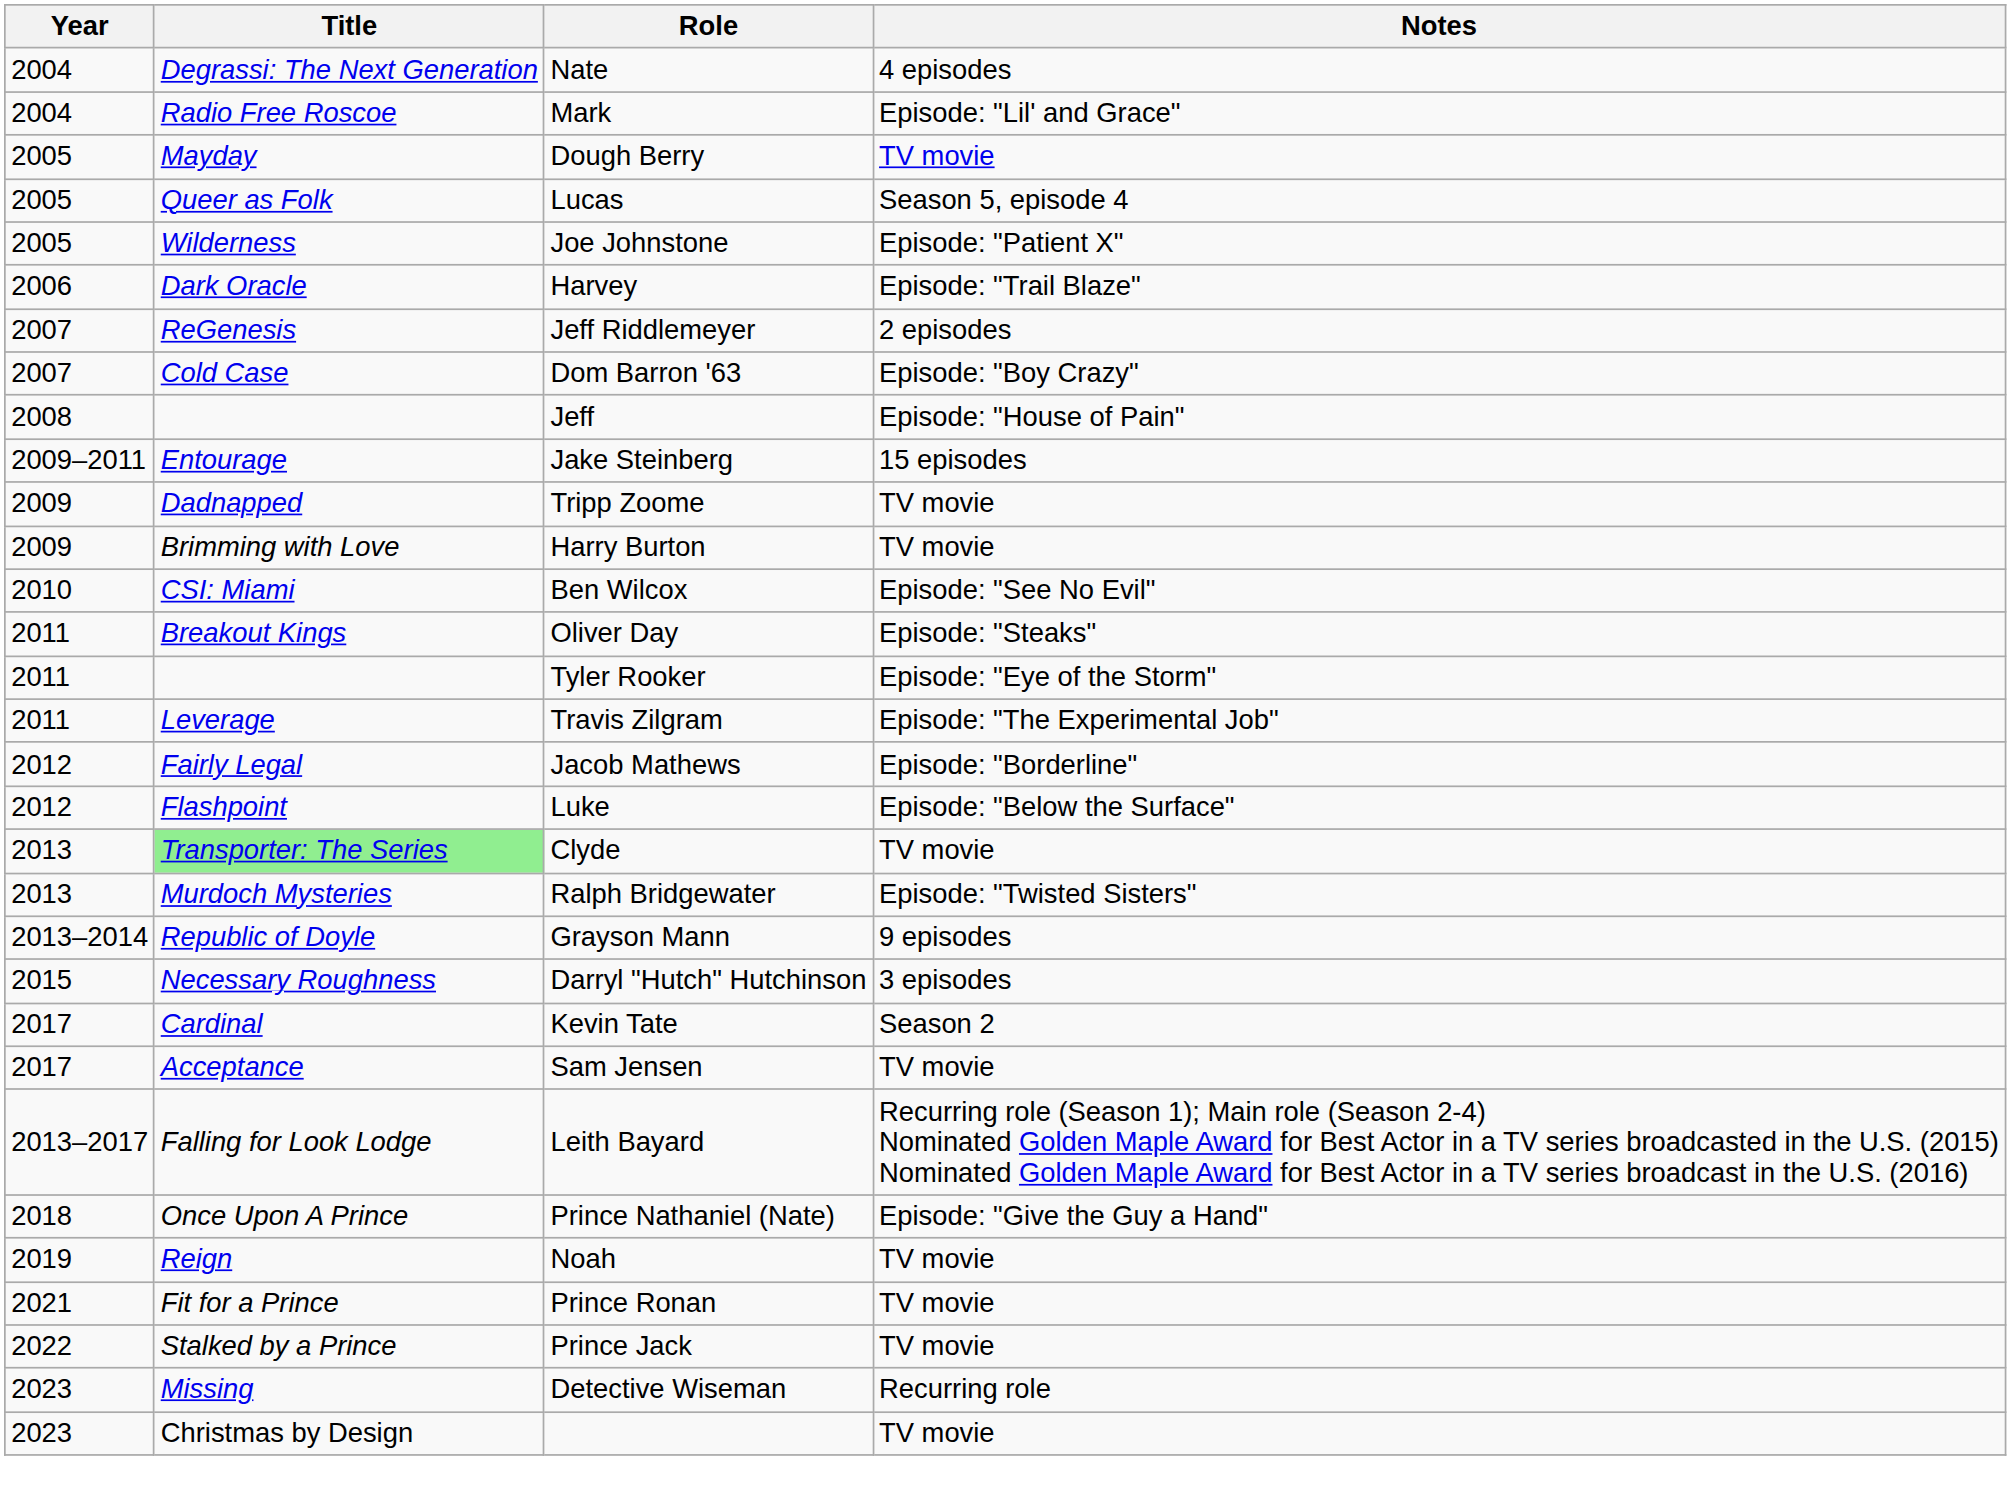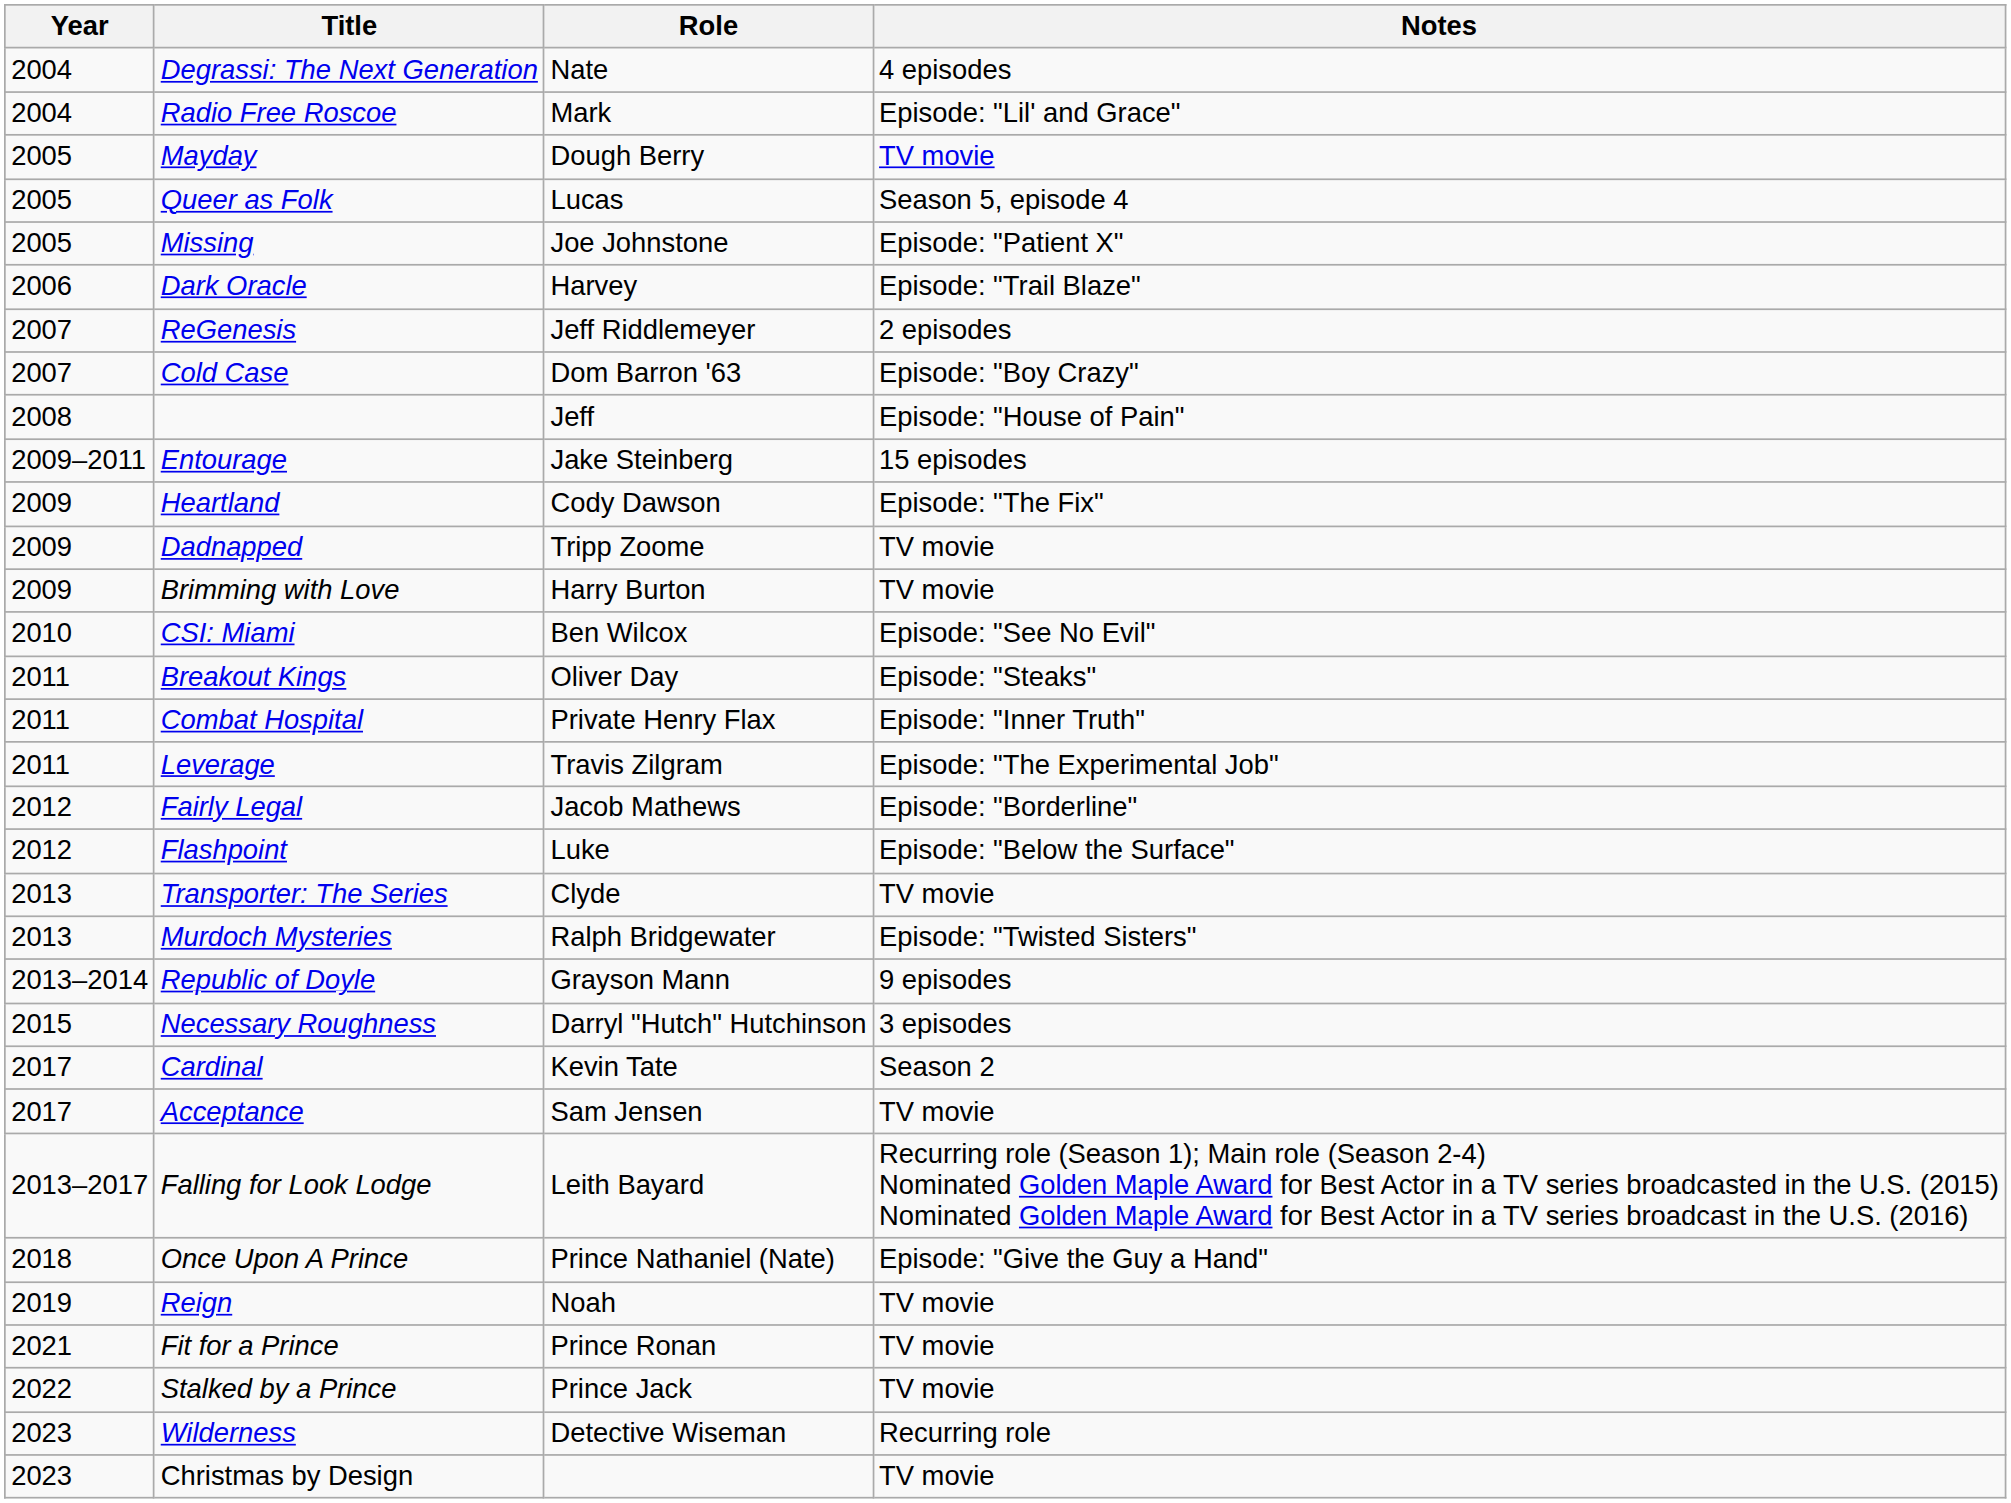Joe Johnstone | Title: Wilderness -> Missing
+ row: 2009 | Heartland | Cody Dawson | Episode: "The Fix"
- row: 2011 | Tyler Rooker | Episode: "Eye of the Storm"
+ row: 2011 | Combat Hospital | Private Henry Flax | Episode: "Inner Truth"
Clyde | Title: lightgreen background -> no background
Detective Wiseman | Title: Missing -> Wilderness
